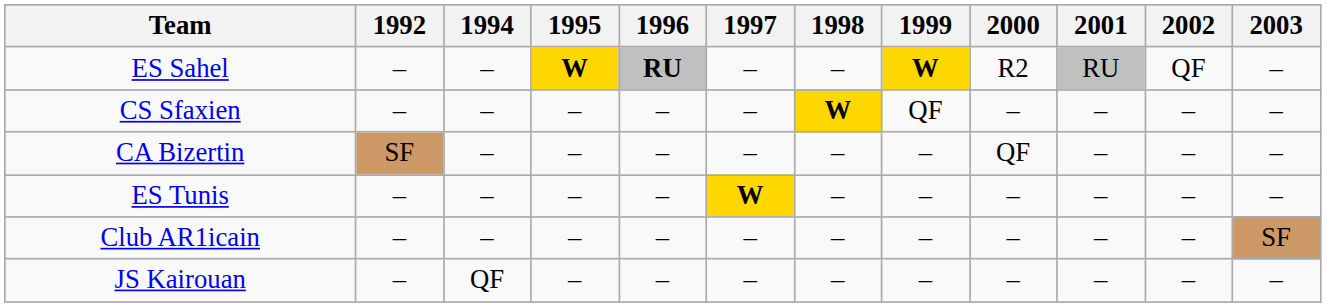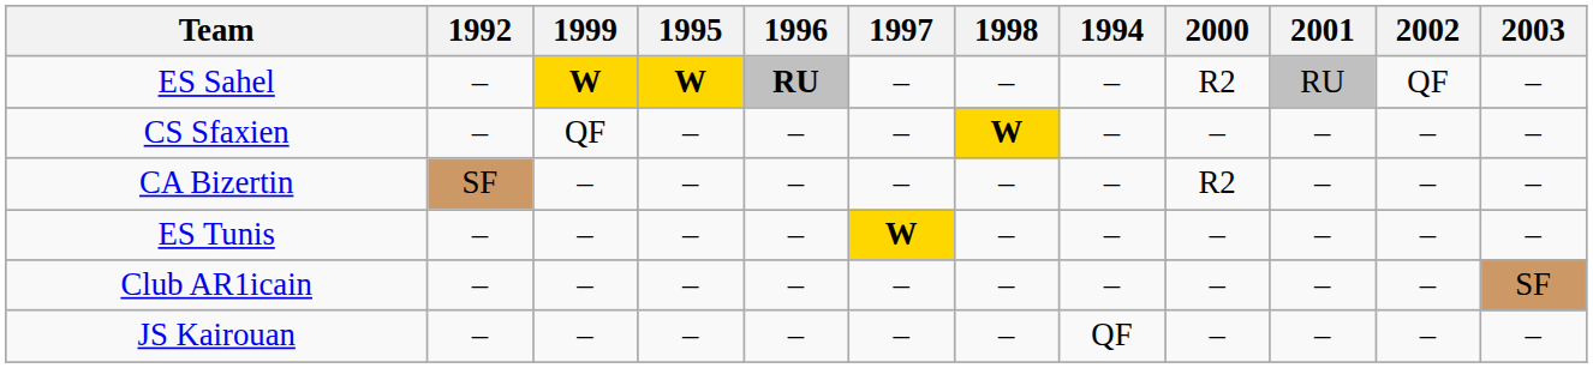columns swapped: 1994 <-> 1999
CA Bizertin | 2000: QF -> R2
